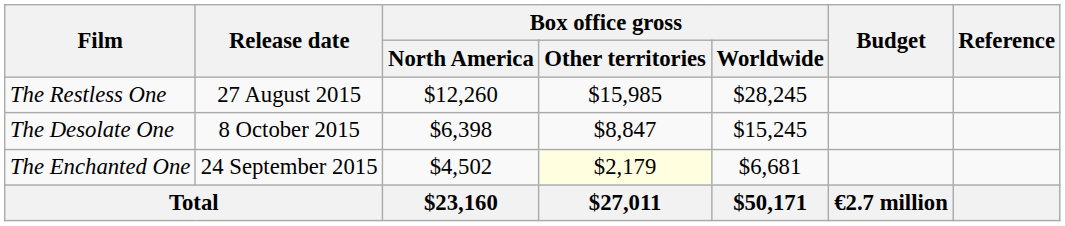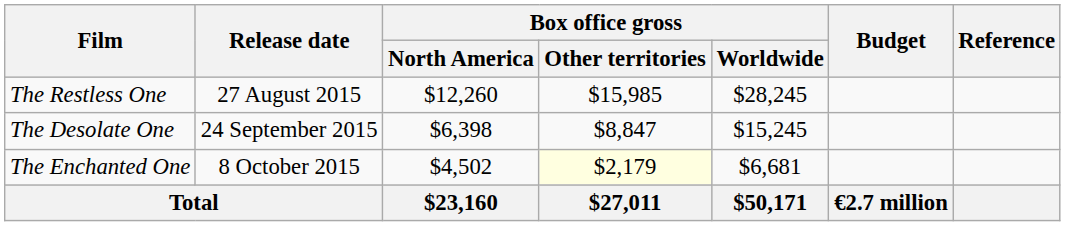The Desolate One | Release date: 8 October 2015 -> 24 September 2015
The Enchanted One | Release date: 24 September 2015 -> 8 October 2015
